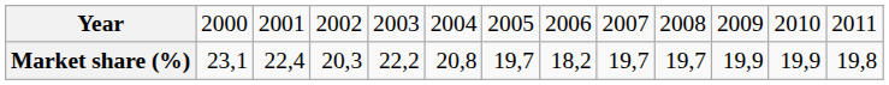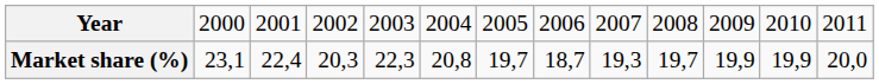Market share (%) | column 5: 22,2 -> 22,3
Market share (%) | column 8: 18,2 -> 18,7
Market share (%) | column 9: 19,7 -> 19,3
Market share (%) | column 13: 19,8 -> 20,0
